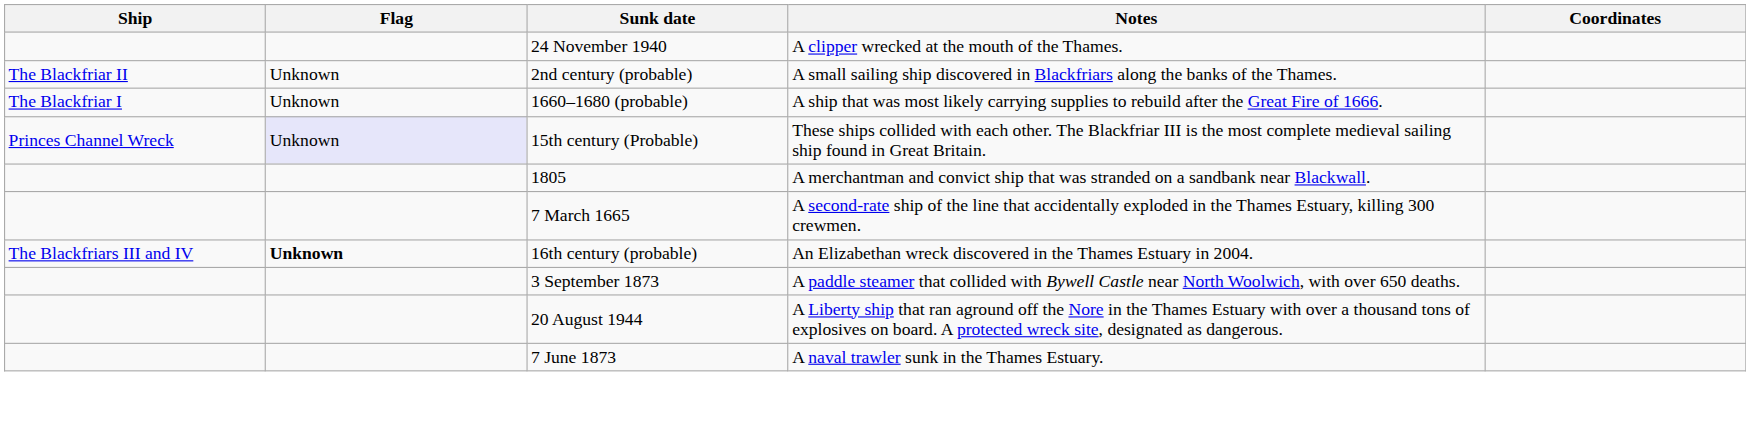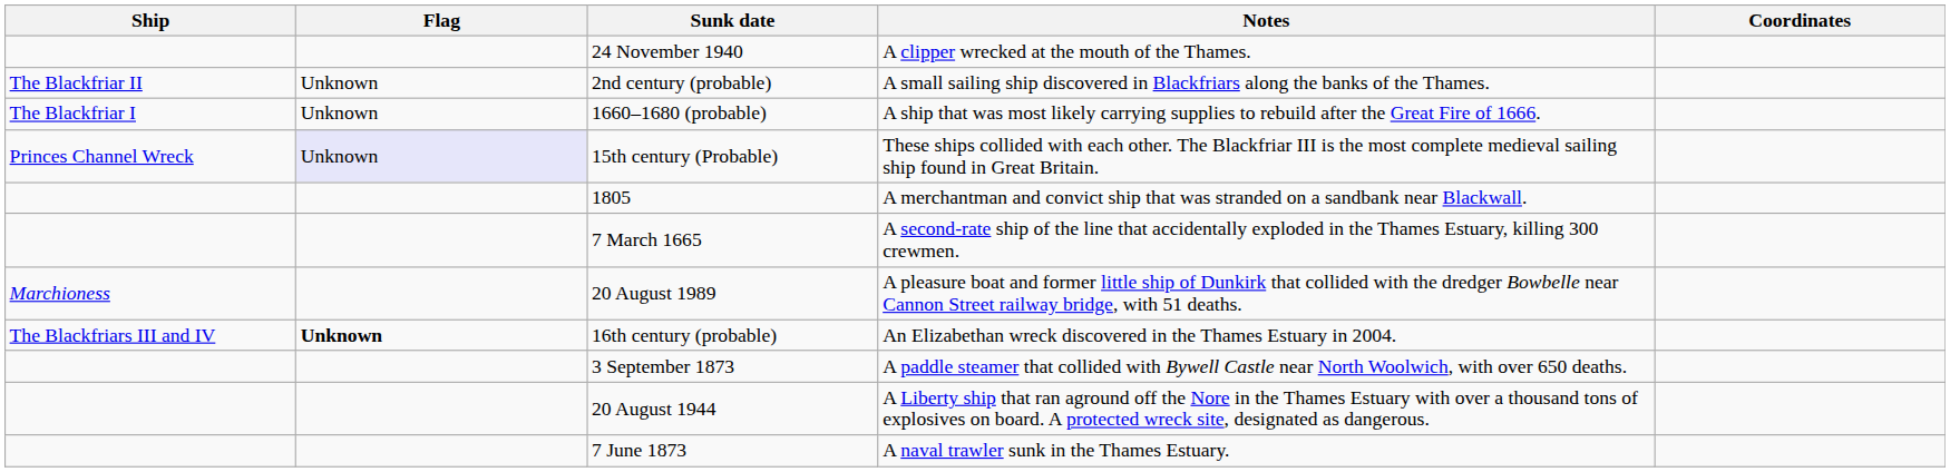+ row: Marchioness | 20 August 1989 | A pleasure boat and former little ship of Dunkirk that collided with the dredger Bowbelle near Cannon Street railway bridge, with 51 deaths.
